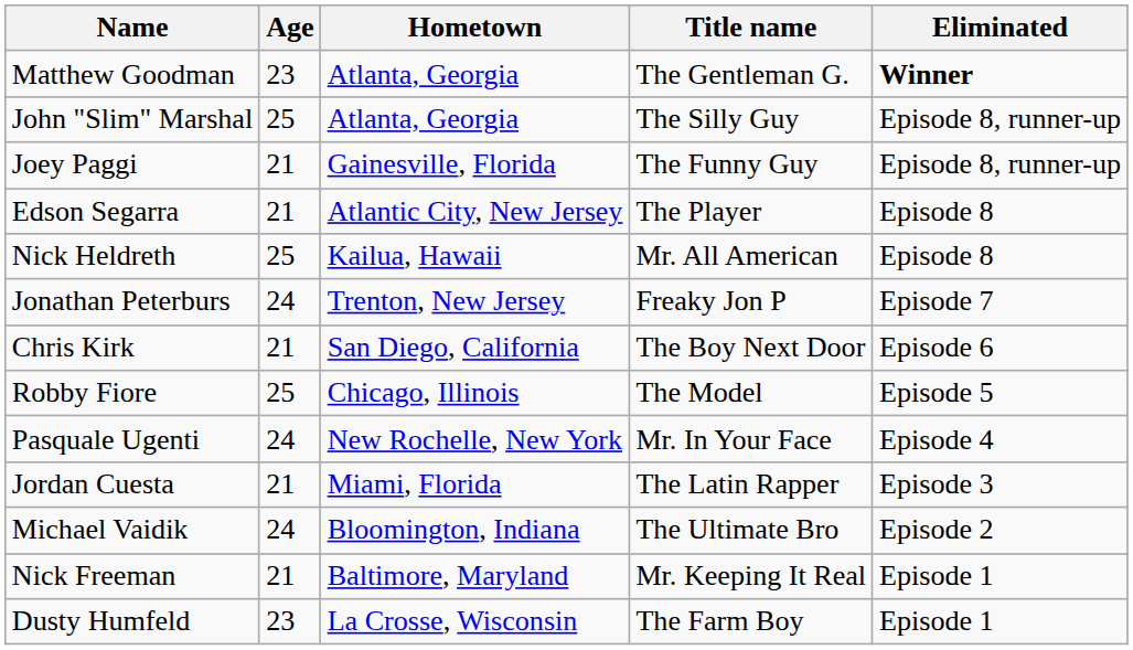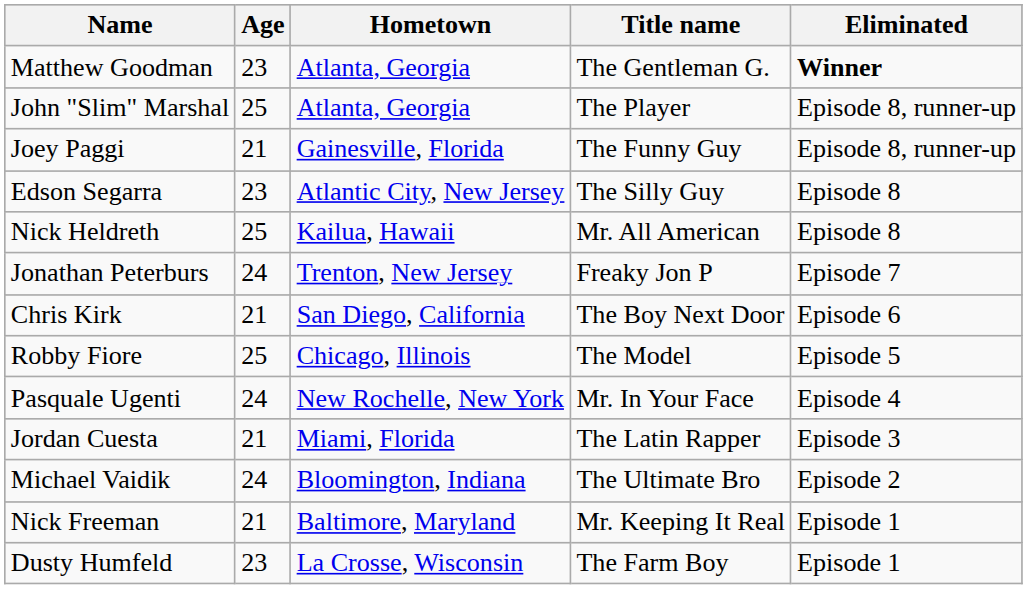John "Slim" Marshal | Title name: The Silly Guy -> The Player
Edson Segarra | Age: 21 -> 23
Edson Segarra | Title name: The Player -> The Silly Guy
